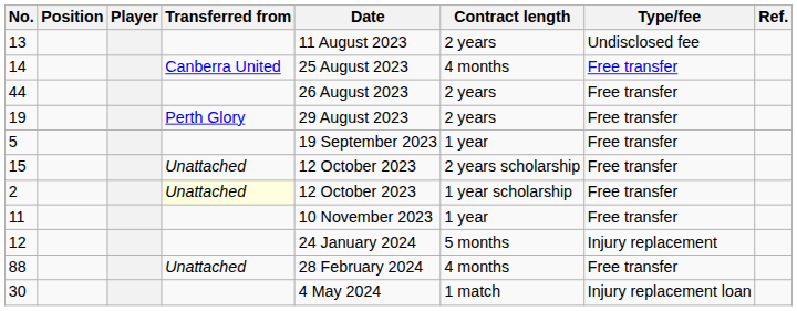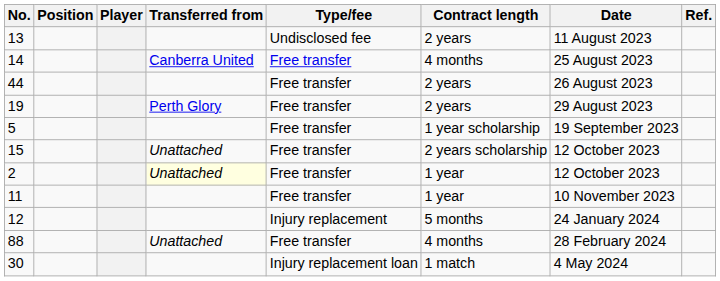columns swapped: Type/fee <-> Date
5 | Contract length: 1 year -> 1 year scholarship
2 | Contract length: 1 year scholarship -> 1 year
